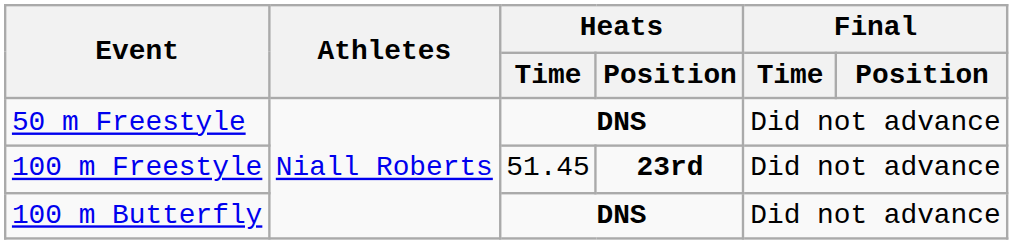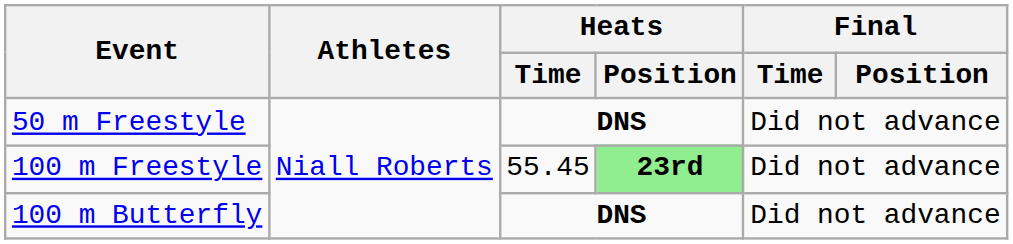100 m Freestyle | Heats / Time: 51.45 -> 55.45
100 m Freestyle | Heats / Position: no background -> lightgreen background
